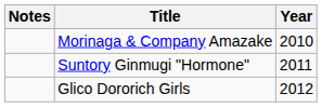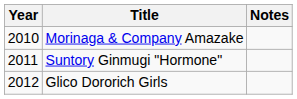columns swapped: Year <-> Notes
